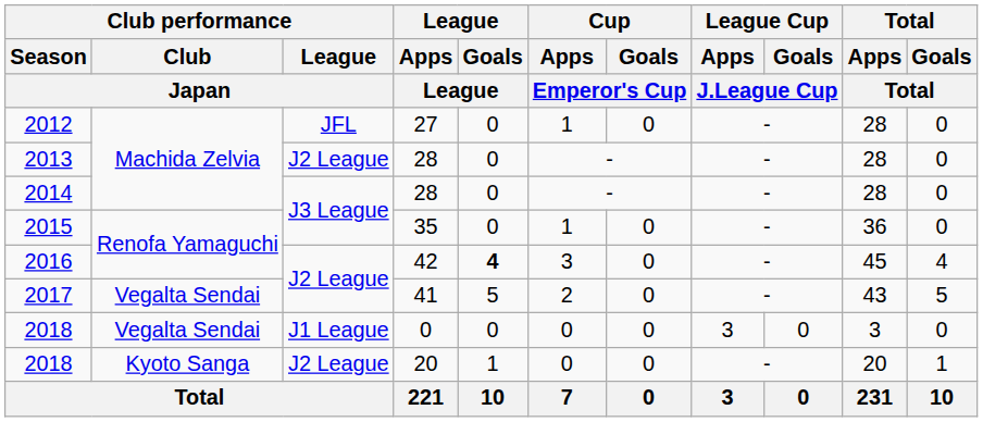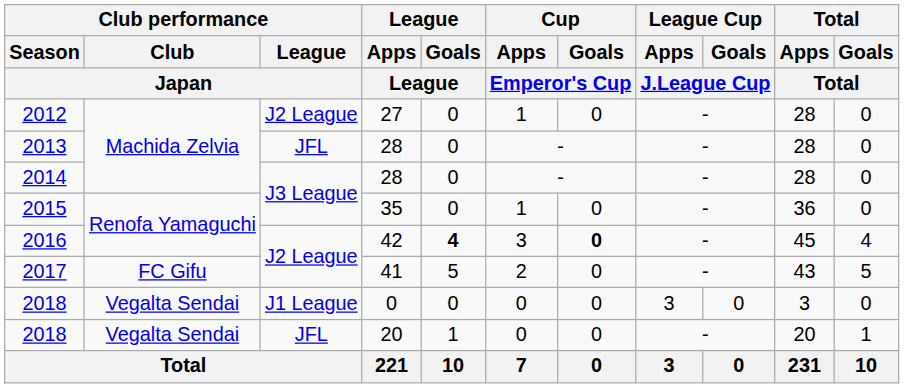2012 | Club performance / League / Japan: JFL -> J2 League
2013 | Club performance / League / Japan: J2 League -> JFL
2016 | Cup / Goals / Emperor's Cup: normal -> bold
2017 | Club performance / Club / Japan: Vegalta Sendai -> FC Gifu
2018 / 20 | Club performance / Club / Japan: Kyoto Sanga -> Vegalta Sendai
2018 / 20 | Club performance / League / Japan: J2 League -> JFL
